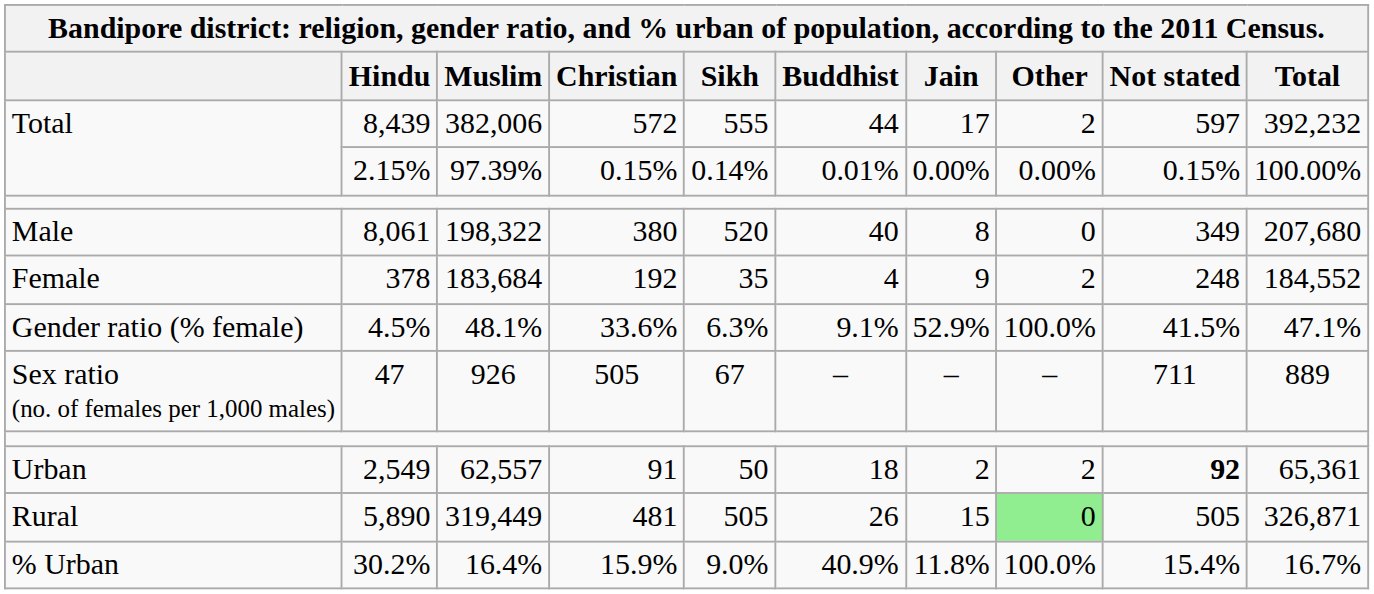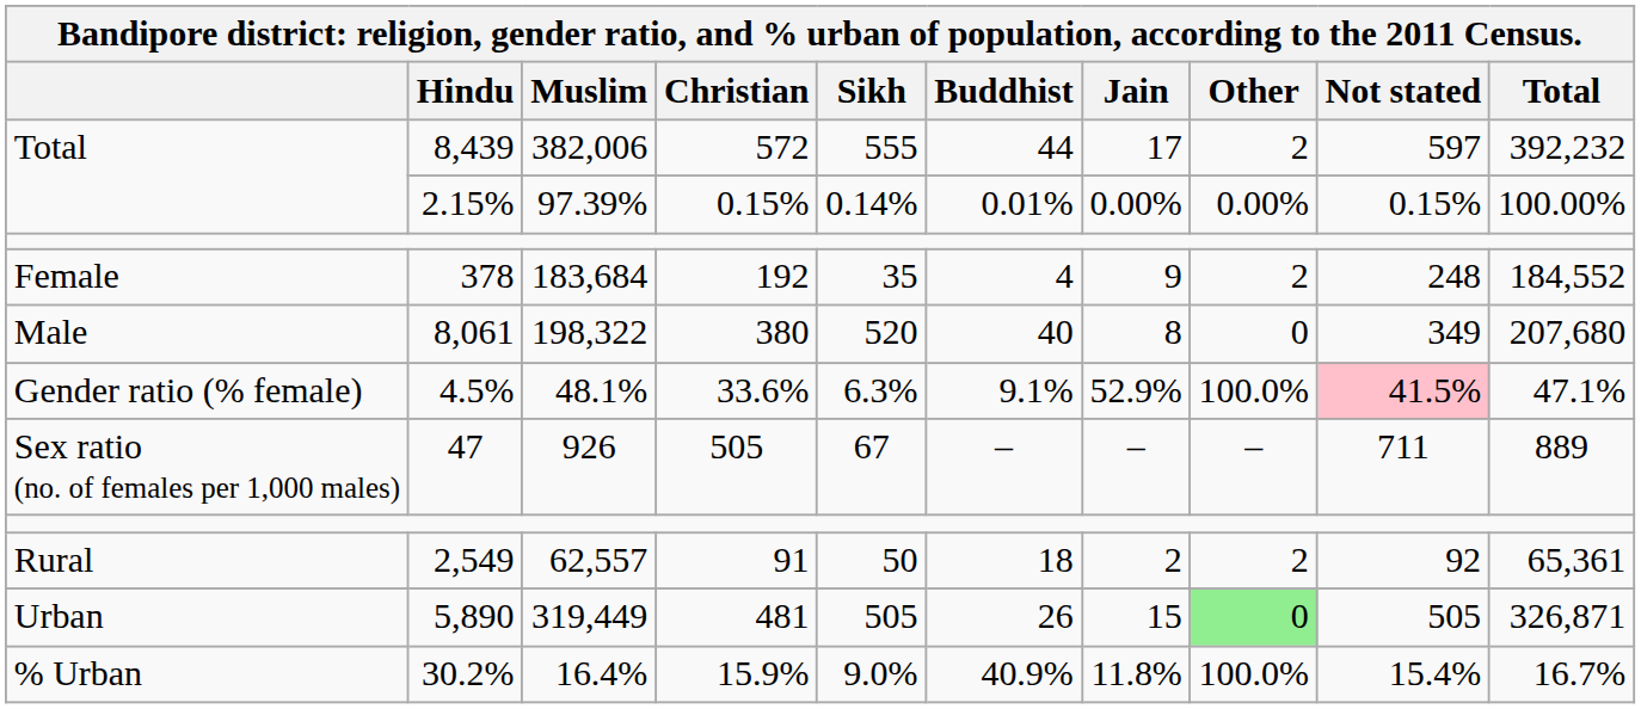rows swapped: 8,061 <-> 378
4.5% | Not stated: no background -> pink background
2,549 | column 1: Urban -> Rural
2,549 | Not stated: bold -> normal
5,890 | column 1: Rural -> Urban
